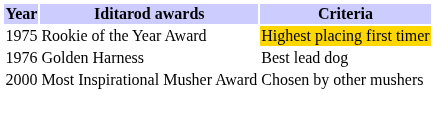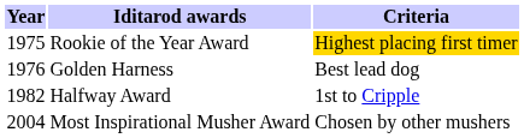+ row: 1982 | Halfway Award | 1st to Cripple
Most Inspirational Musher Award | Year: 2000 -> 2004
